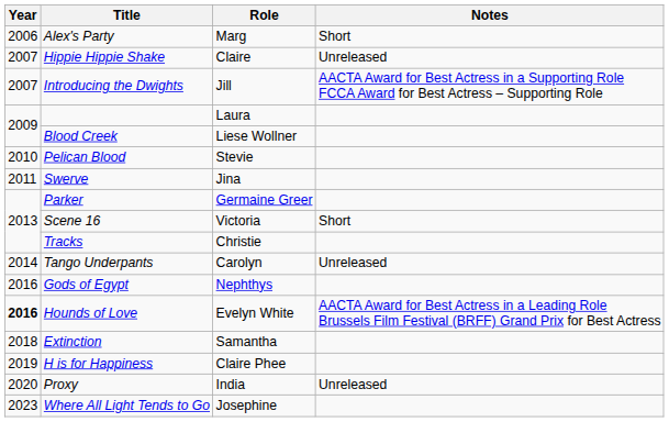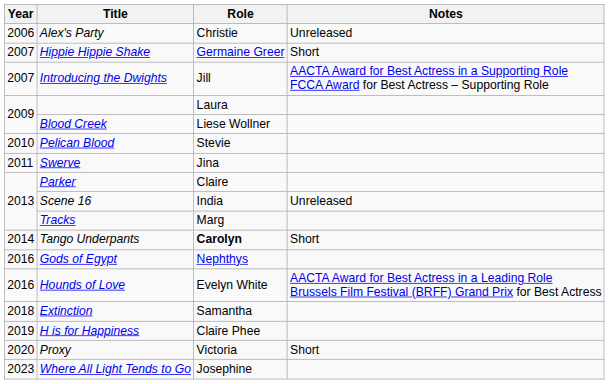Alex's Party | Role: Marg -> Christie
Alex's Party | Notes: Short -> Unreleased
Hippie Hippie Shake | Role: Claire -> Germaine Greer
Hippie Hippie Shake | Notes: Unreleased -> Short
Parker | Role: Germaine Greer -> Claire
Scene 16 | Role: Victoria -> India
Scene 16 | Notes: Short -> Unreleased
Tracks | Role: Christie -> Marg
Tango Underpants | Role: normal -> bold
Tango Underpants | Notes: Unreleased -> Short
Hounds of Love | Year: bold -> normal
Proxy | Role: India -> Victoria
Proxy | Notes: Unreleased -> Short
